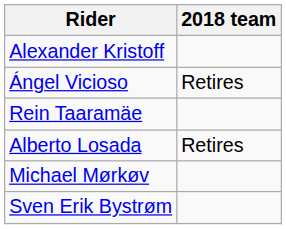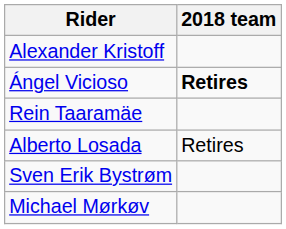Ángel Vicioso | 2018 team: normal -> bold
rows swapped: Michael Mørkøv <-> Sven Erik Bystrøm
